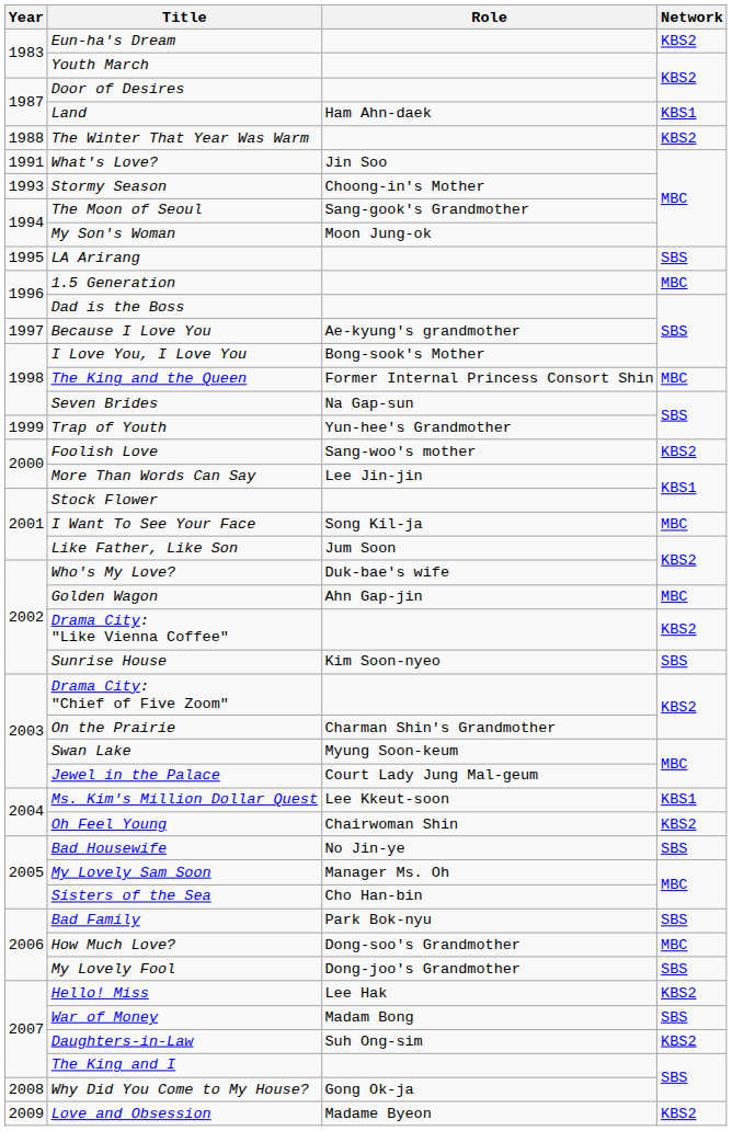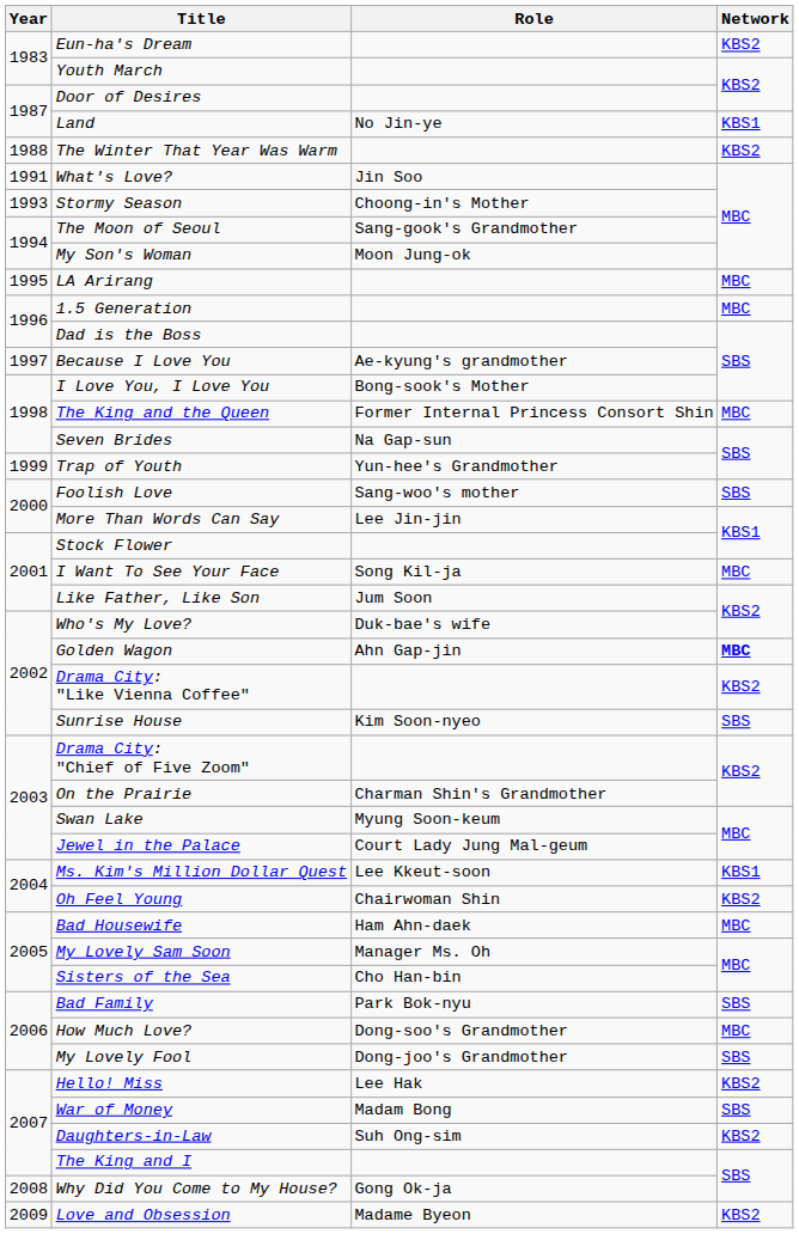Land | Role: Ham Ahn-daek -> No Jin-ye
LA Arirang | Network: SBS -> MBC
Foolish Love | Network: KBS2 -> SBS
Golden Wagon | Network: normal -> bold
Bad Housewife | Role: No Jin-ye -> Ham Ahn-daek
Bad Housewife | Network: SBS -> MBC
